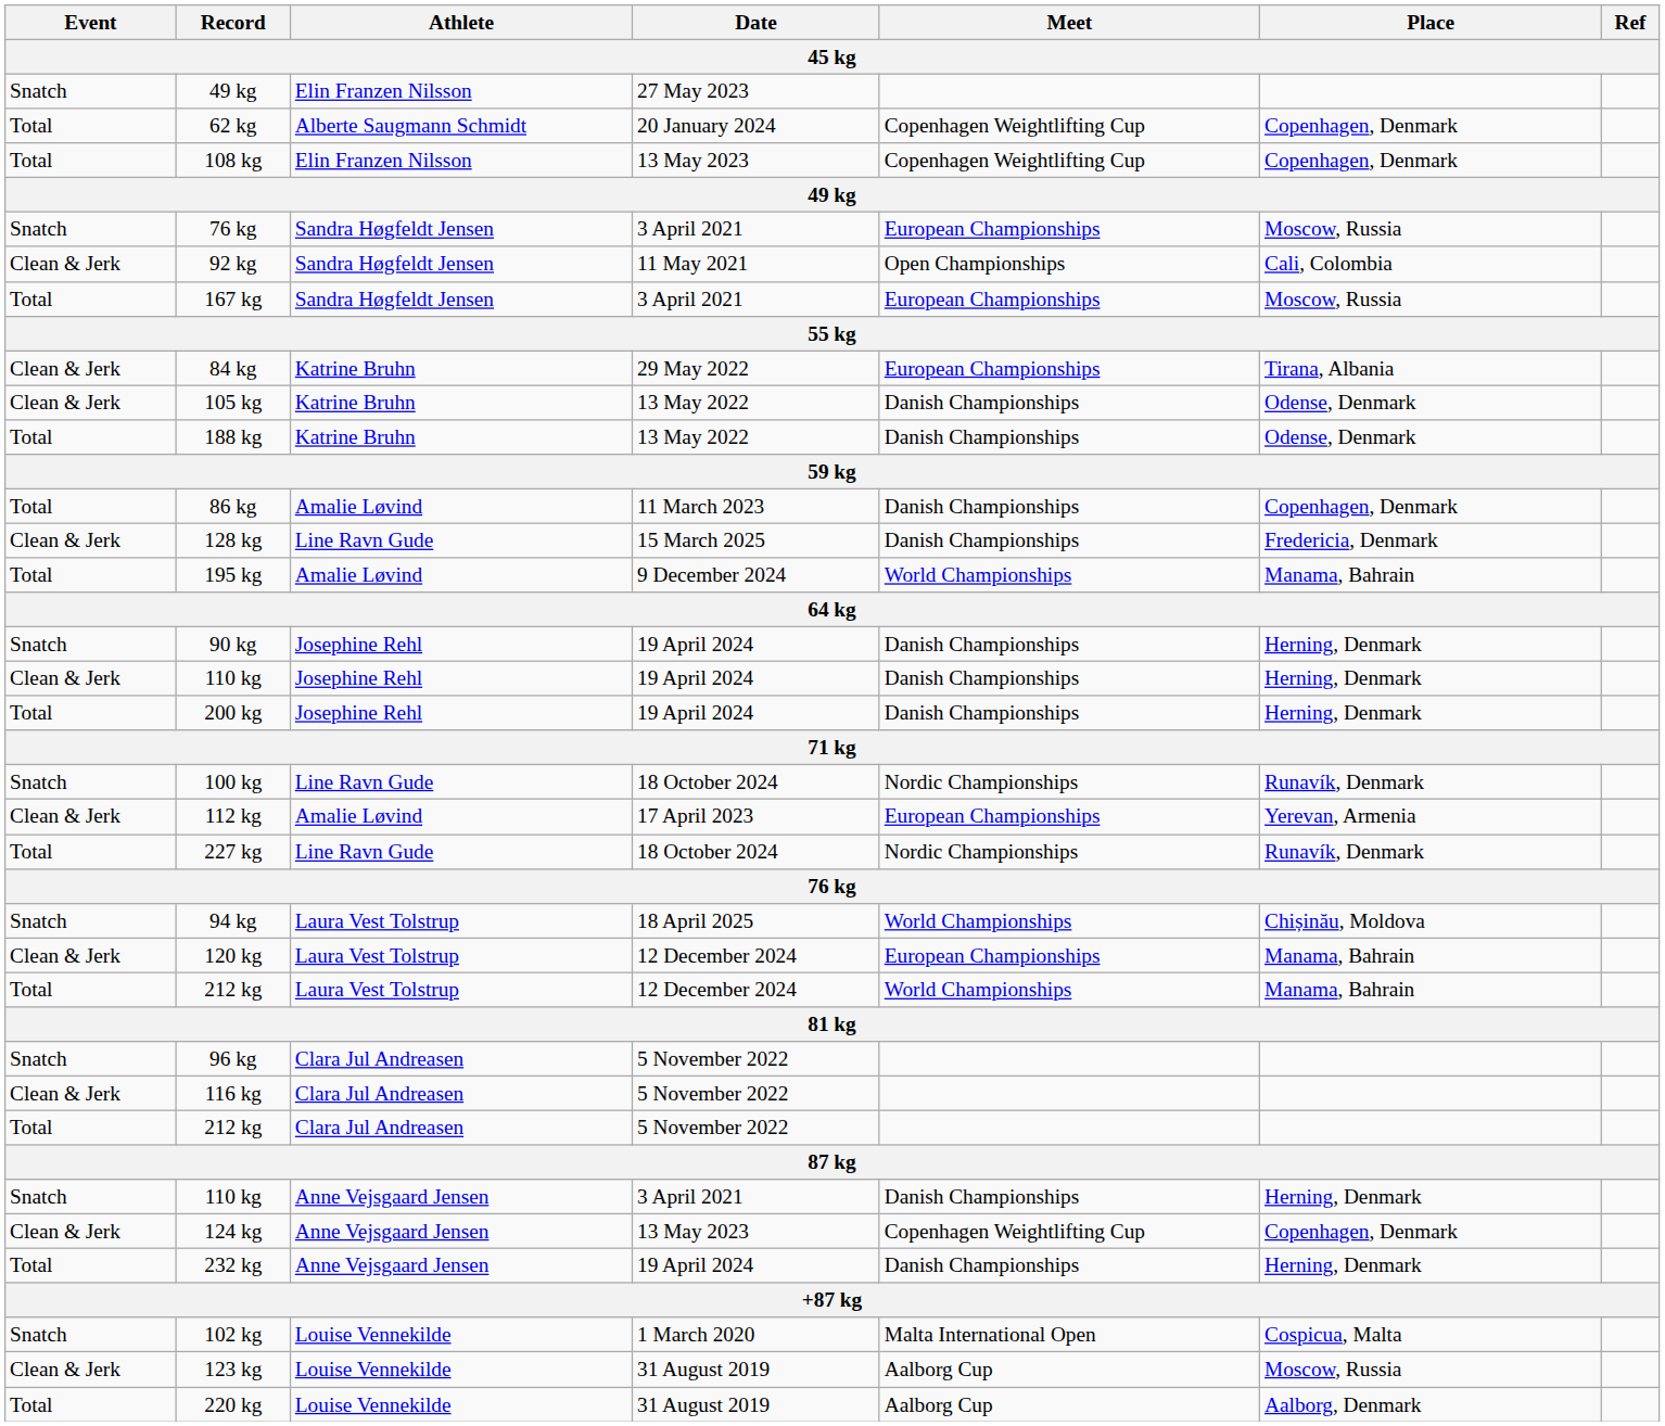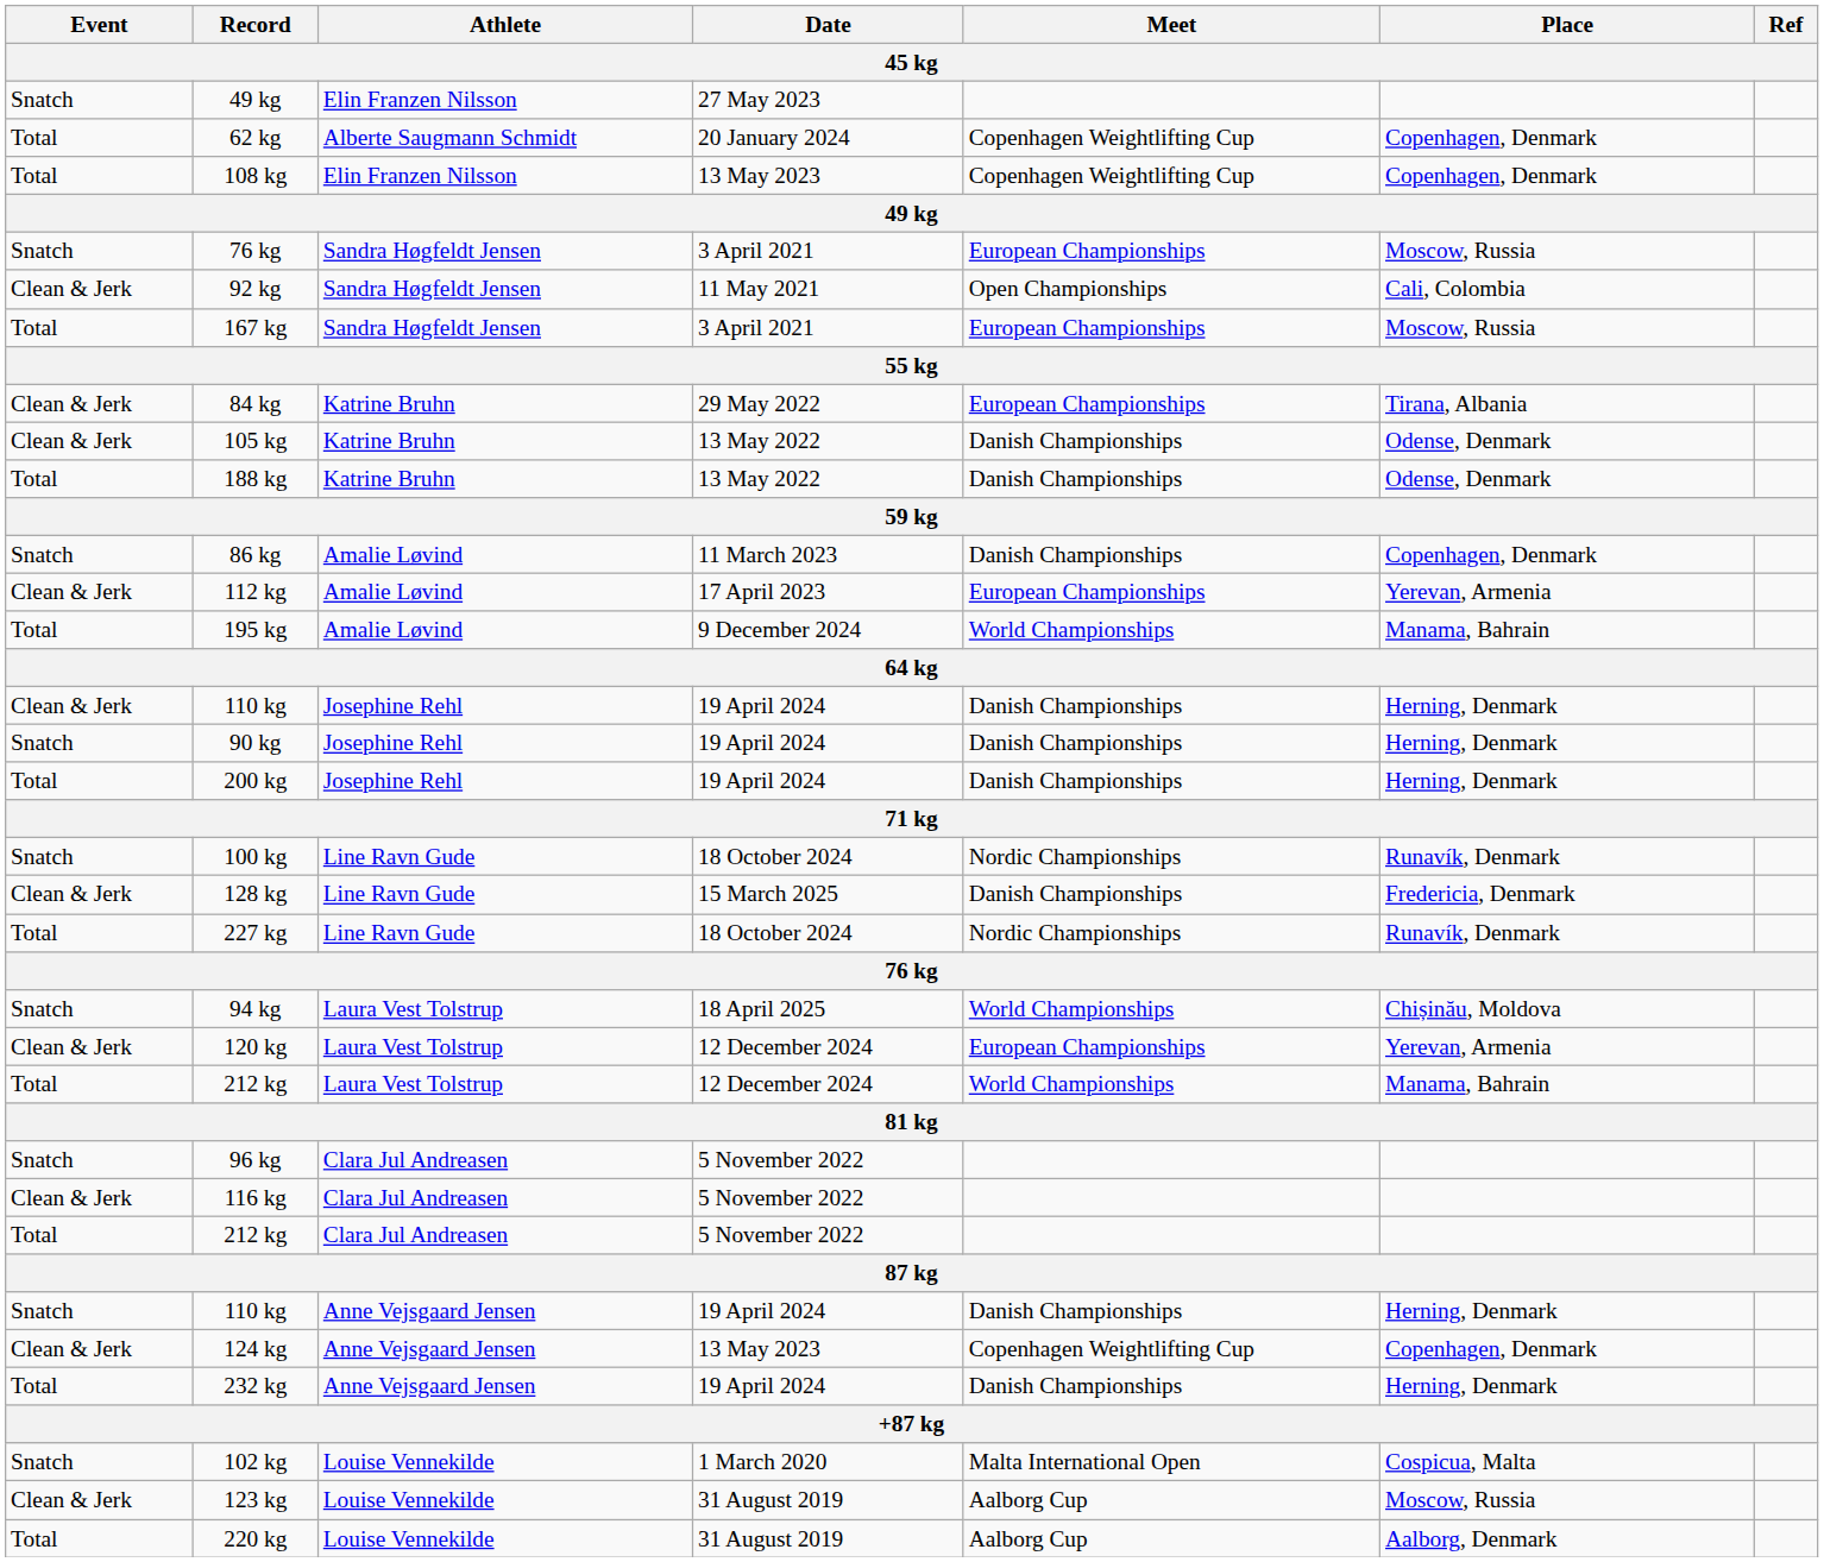86 kg | Event: Total -> Snatch
rows swapped: 112 kg <-> 128 kg
rows swapped: 90 kg <-> 110 kg / Josephine Rehl
120 kg | Place: Manama, Bahrain -> Yerevan, Armenia
110 kg / Anne Vejsgaard Jensen | Date: 3 April 2021 -> 19 April 2024
